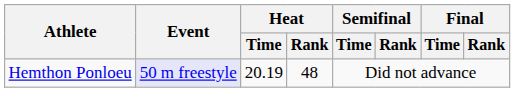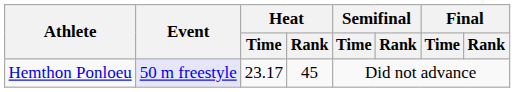Hemthon Ponloeu | Heat / Time: 20.19 -> 23.17
Hemthon Ponloeu | Heat / Rank: 48 -> 45
